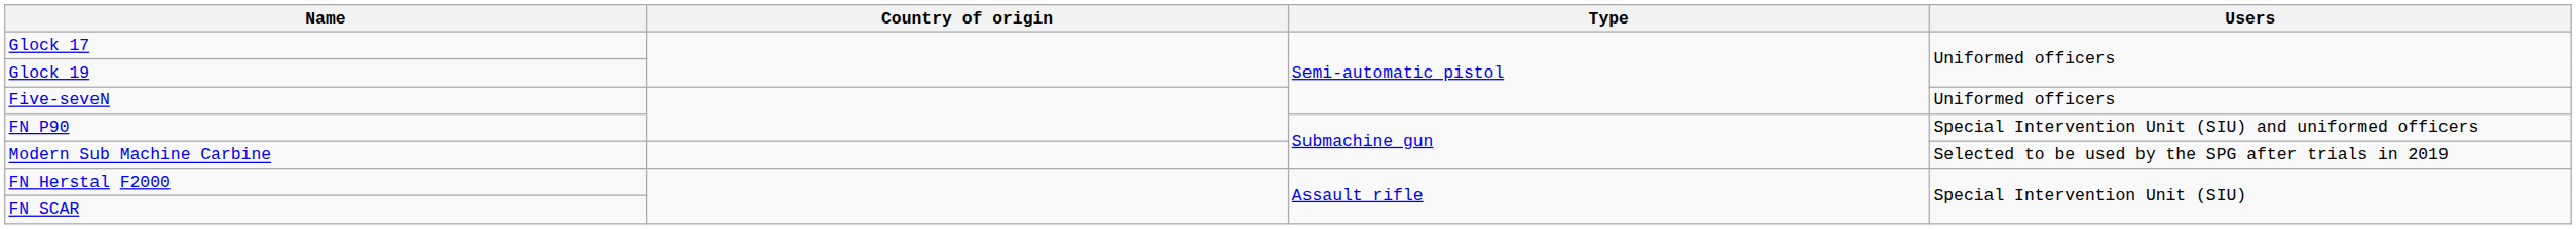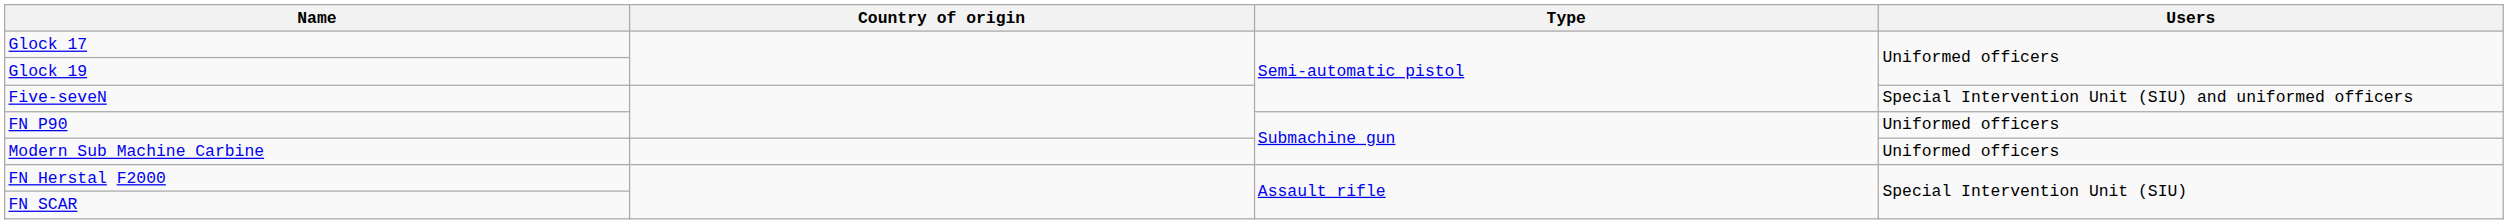Five-seveN | Users: Uniformed officers -> Special Intervention Unit (SIU) and uniformed officers
FN P90 | Users: Special Intervention Unit (SIU) and uniformed officers -> Uniformed officers
Modern Sub Machine Carbine | Users: Selected to be used by the SPG after trials in 2019 -> Uniformed officers
